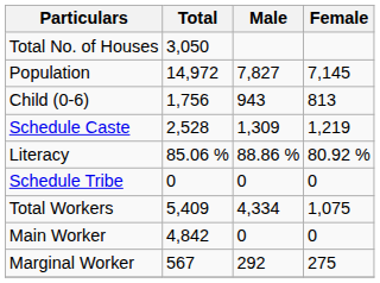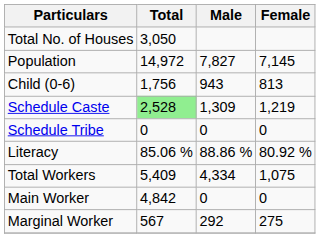Schedule Caste | Total: no background -> lightgreen background
rows swapped: Schedule Tribe <-> Literacy
